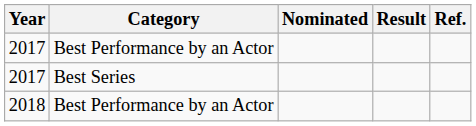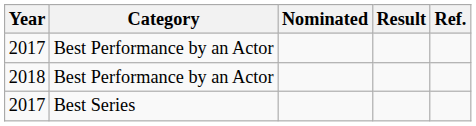rows swapped: 2017 / Best Series <-> 2018
